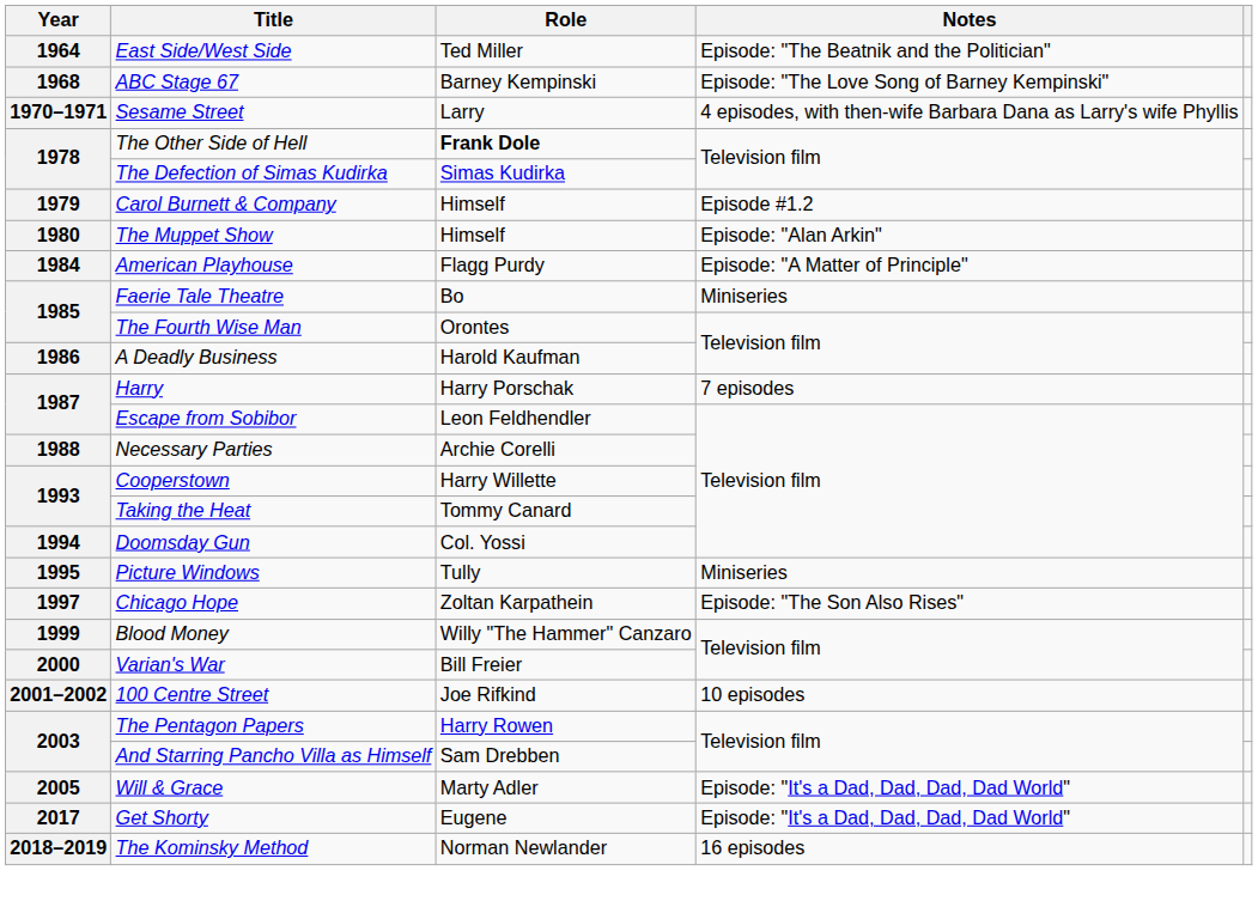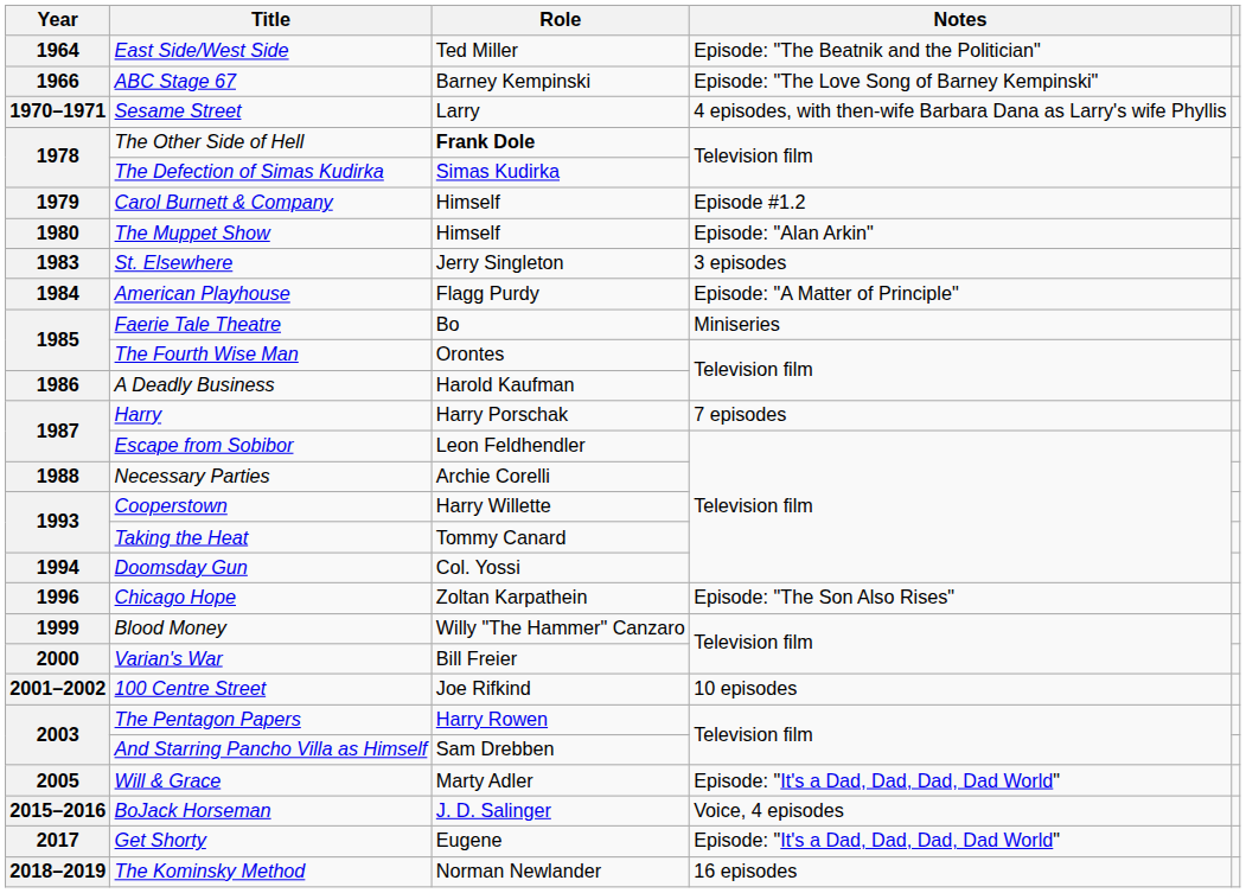ABC Stage 67 | Year: 1968 -> 1966
+ row: 1983 | St. Elsewhere | Jerry Singleton | 3 episodes
- row: 1995 | Picture Windows | Tully | Miniseries
Chicago Hope | Year: 1997 -> 1996
+ row: 2015–2016 | BoJack Horseman | J. D. Salinger | Voice, 4 episodes
